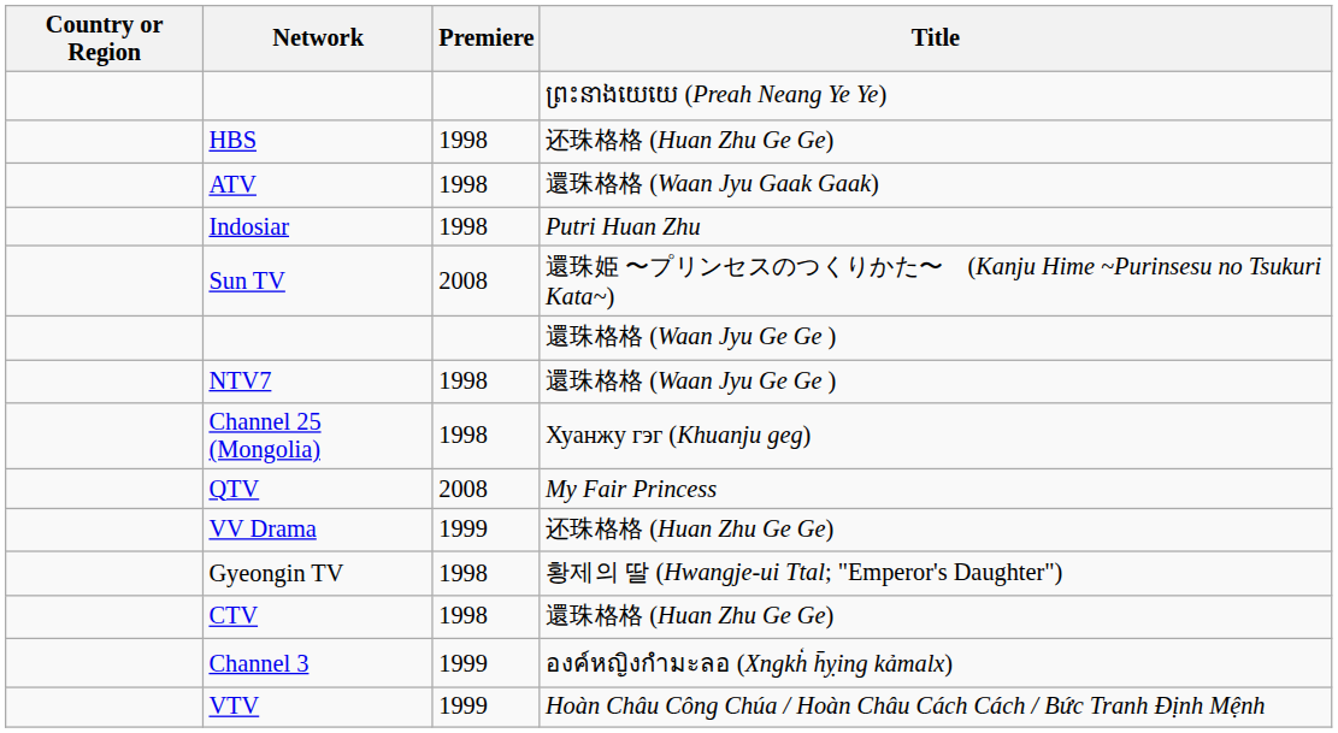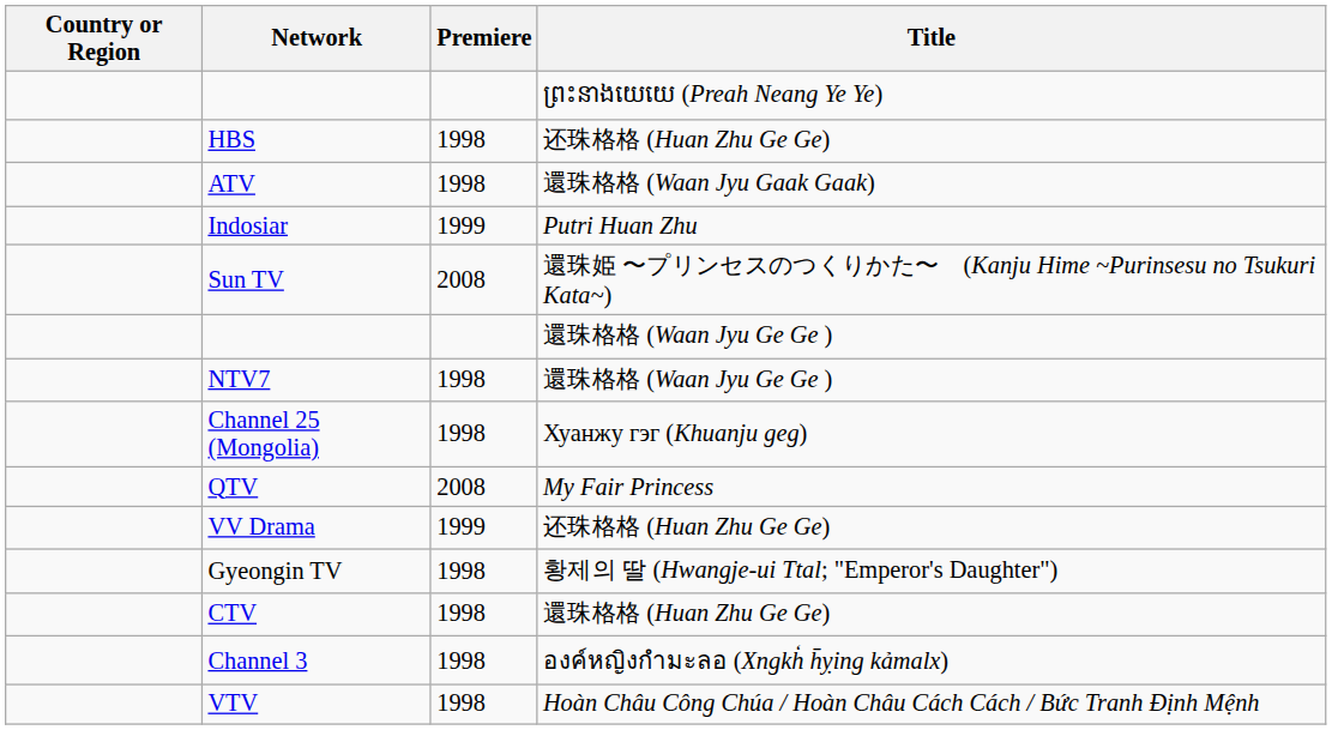Indosiar | Premiere: 1998 -> 1999
Channel 3 | Premiere: 1999 -> 1998
VTV | Premiere: 1999 -> 1998
